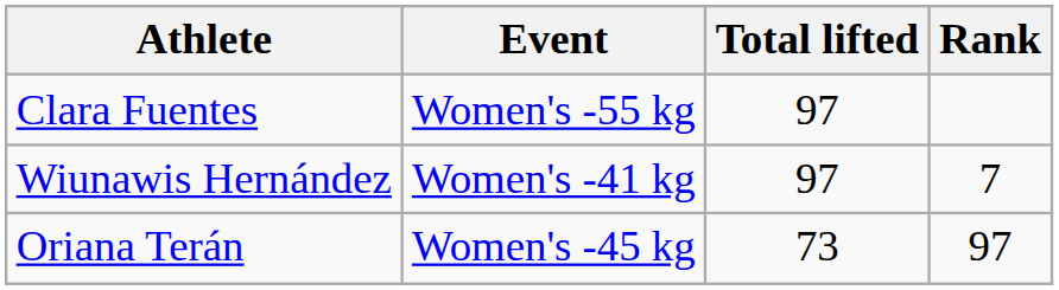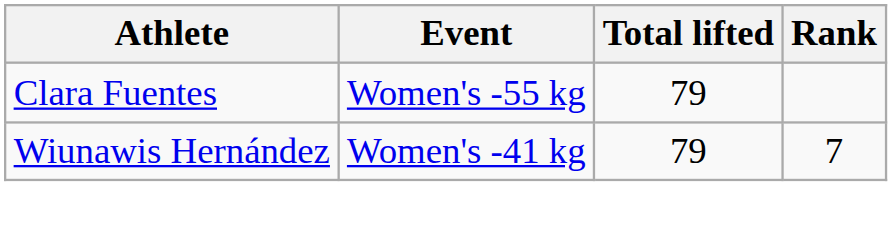Clara Fuentes | Total lifted: 97 -> 79
Wiunawis Hernández | Total lifted: 97 -> 79
- row: Oriana Terán | Women's -45 kg | 73 | 97
